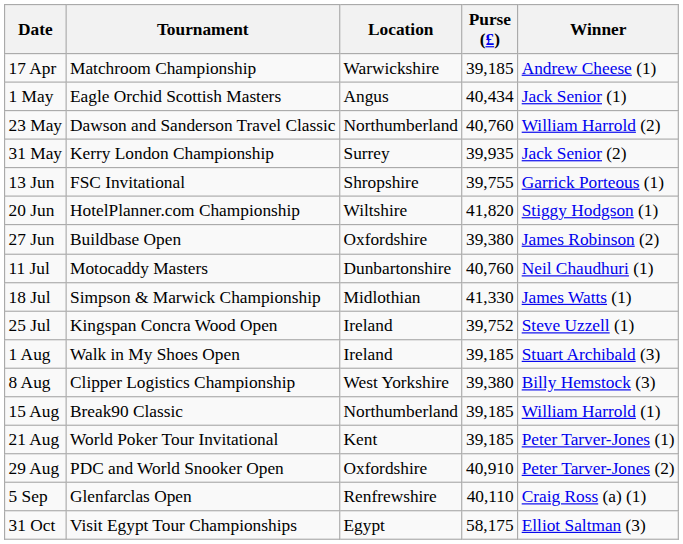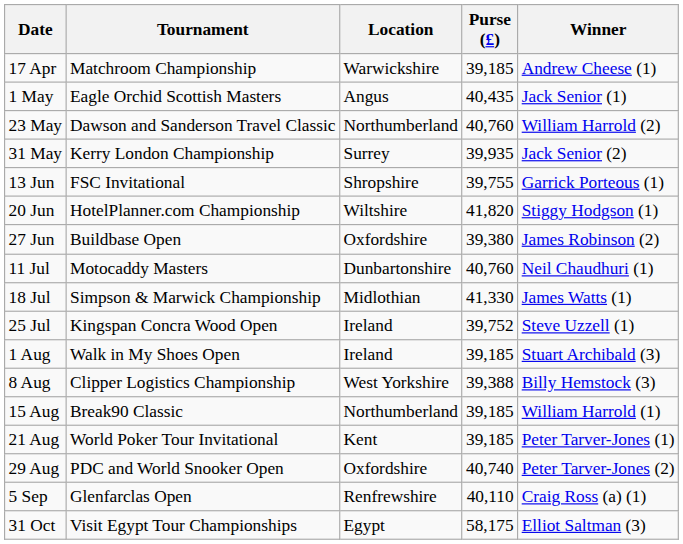1 May | Purse (£): 40,434 -> 40,435
8 Aug | Purse (£): 39,380 -> 39,388
29 Aug | Purse (£): 40,910 -> 40,740
